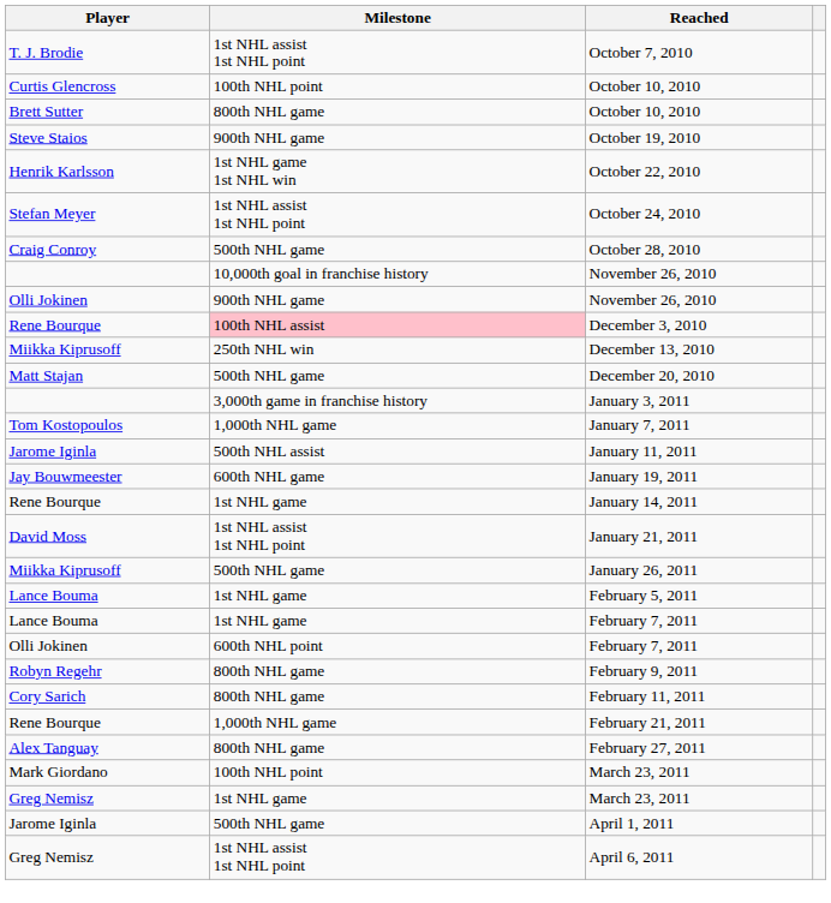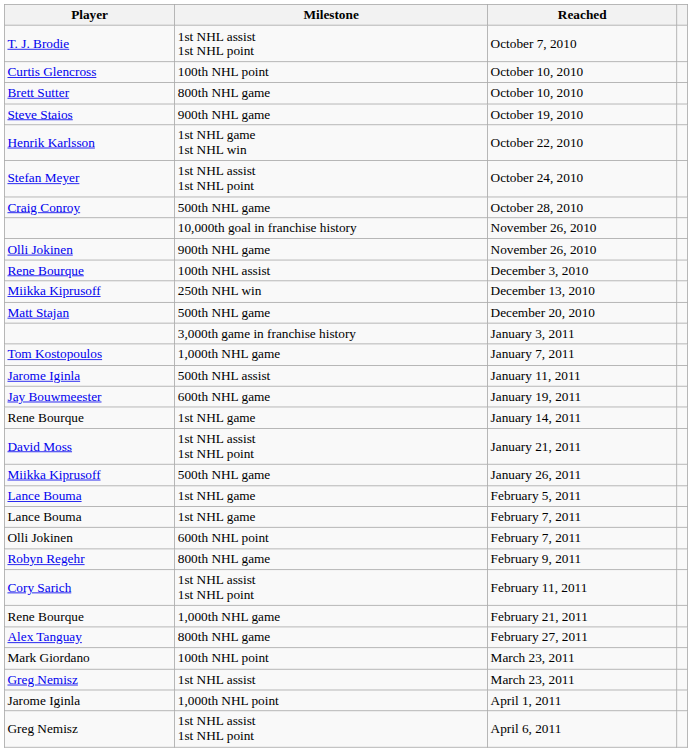December 3, 2010 | Milestone: pink background -> no background
February 11, 2011 | Milestone: 800th NHL game -> 1st NHL assist 1st NHL point
Greg Nemisz / March 23, 2011 | Milestone: 1st NHL game -> 1st NHL assist
April 1, 2011 | Milestone: 500th NHL game -> 1,000th NHL point
